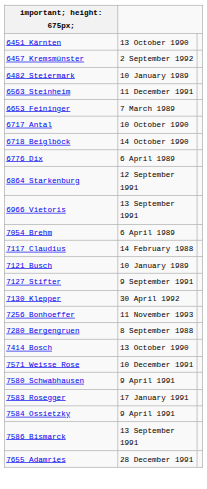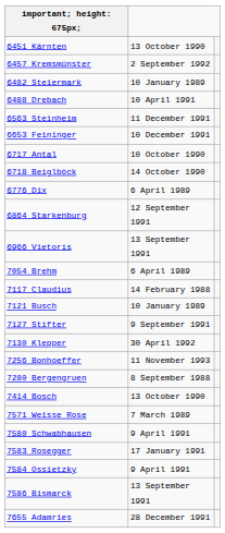+ row: 6488 Drebach | 10 April 1991
6653 Feininger | column 2: 7 March 1989 -> 10 December 1991
7571 Weisse Rose | column 2: 10 December 1991 -> 7 March 1989
